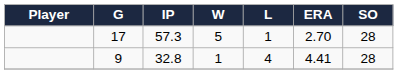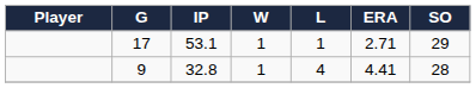17 | IP: 57.3 -> 53.1
17 | W: 5 -> 1
17 | ERA: 2.70 -> 2.71
17 | SO: 28 -> 29
